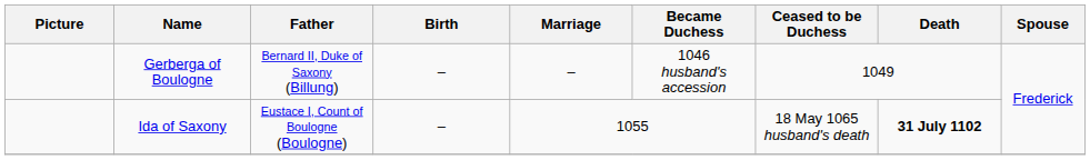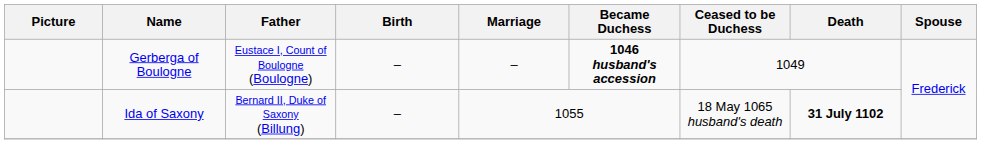Gerberga of Boulogne | Father: Bernard II, Duke of Saxony (Billung) -> Eustace I, Count of Boulogne (Boulogne)
Gerberga of Boulogne | Became Duchess: normal -> bold
Ida of Saxony | Father: Eustace I, Count of Boulogne (Boulogne) -> Bernard II, Duke of Saxony (Billung)
